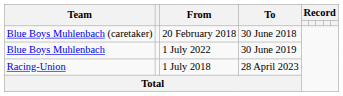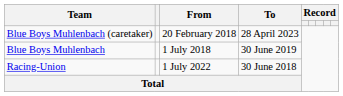Blue Boys Muhlenbach (caretaker) | To: 30 June 2018 -> 28 April 2023
Blue Boys Muhlenbach | From: 1 July 2022 -> 1 July 2018
Racing-Union | From: 1 July 2018 -> 1 July 2022
Racing-Union | To: 28 April 2023 -> 30 June 2018
